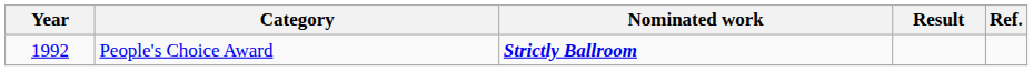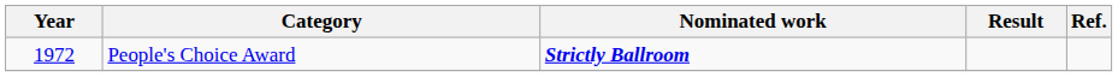People's Choice Award | Year: 1992 -> 1972
